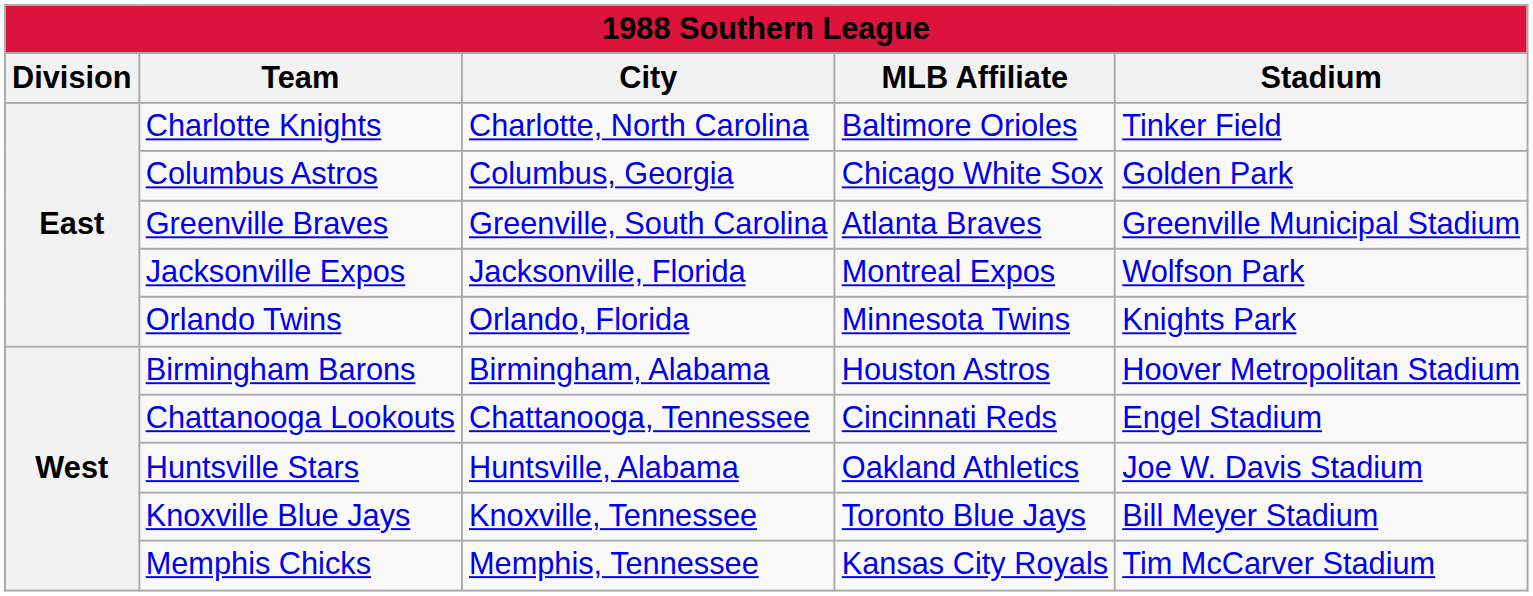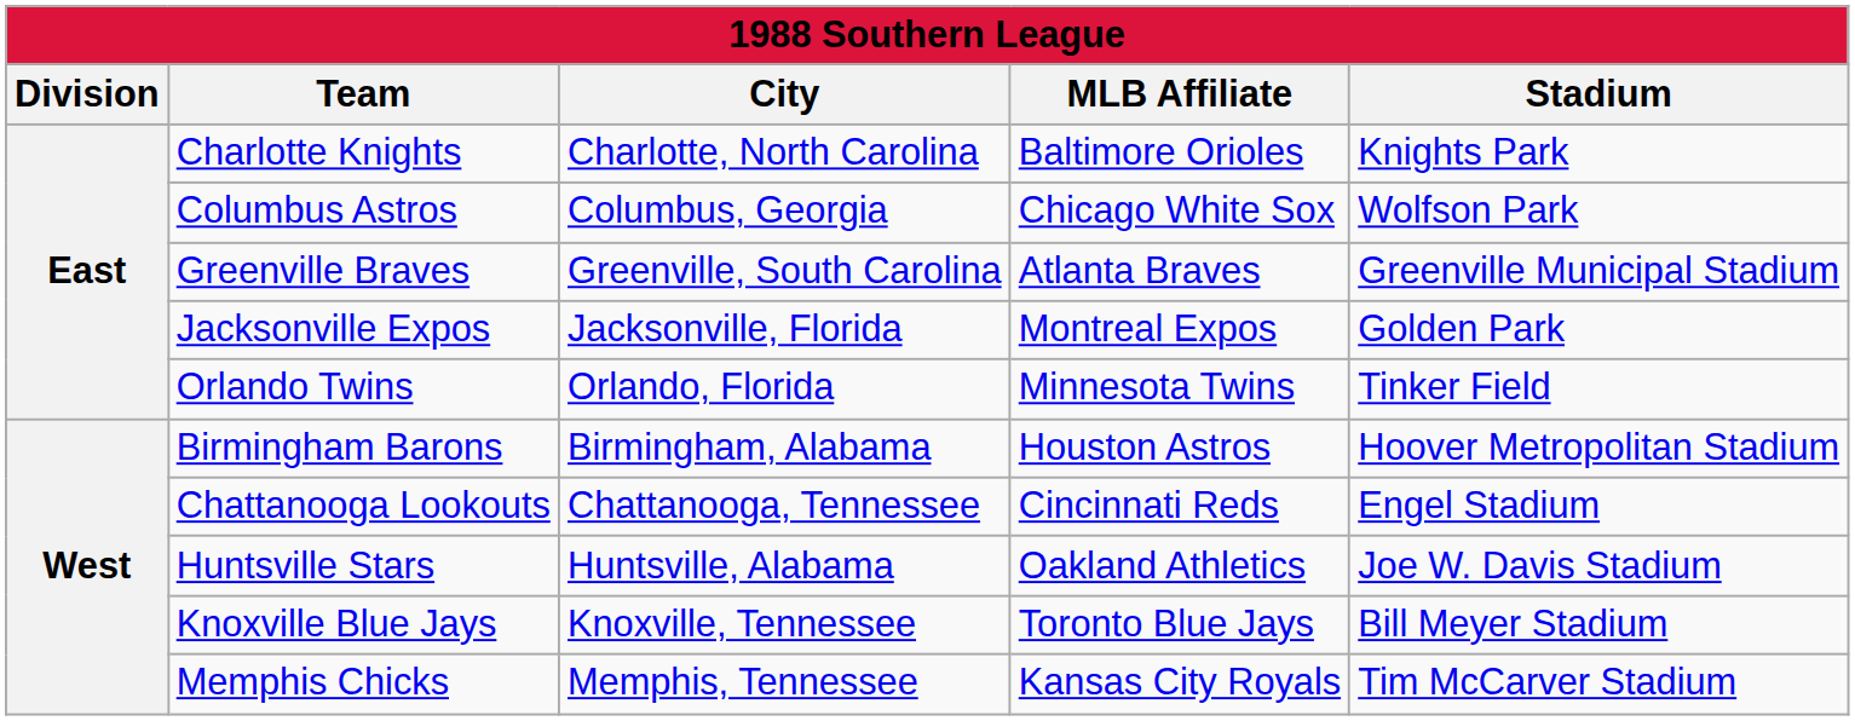Charlotte Knights | Stadium: Tinker Field -> Knights Park
Columbus Astros | Stadium: Golden Park -> Wolfson Park
Jacksonville Expos | Stadium: Wolfson Park -> Golden Park
Orlando Twins | Stadium: Knights Park -> Tinker Field
